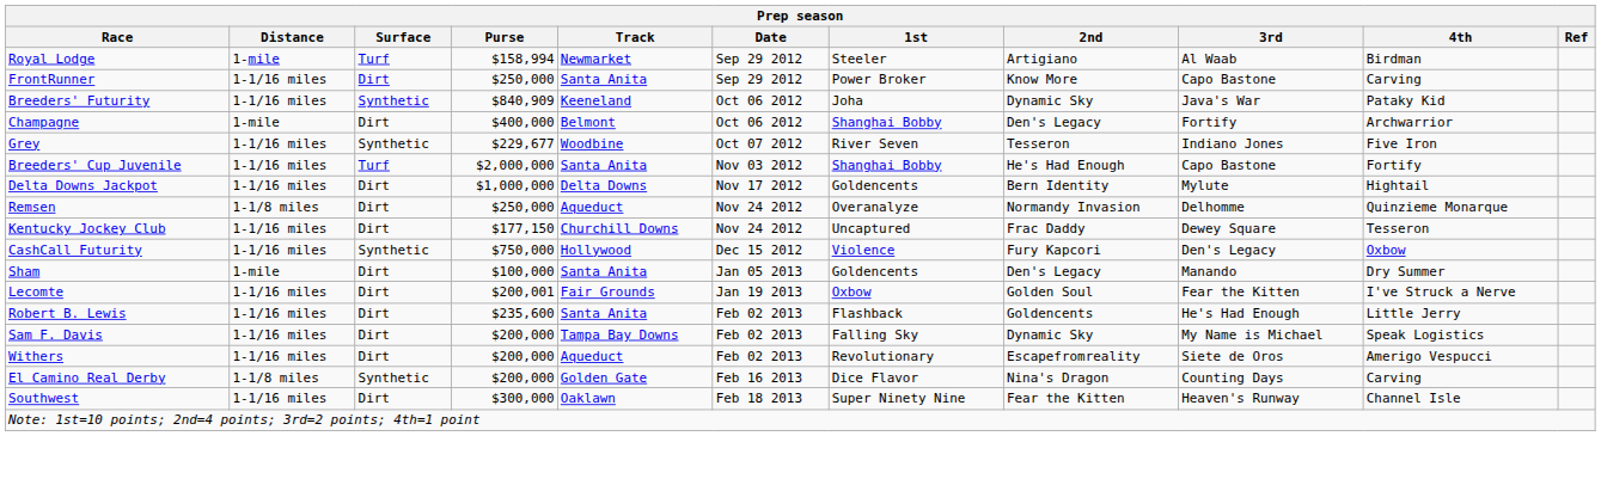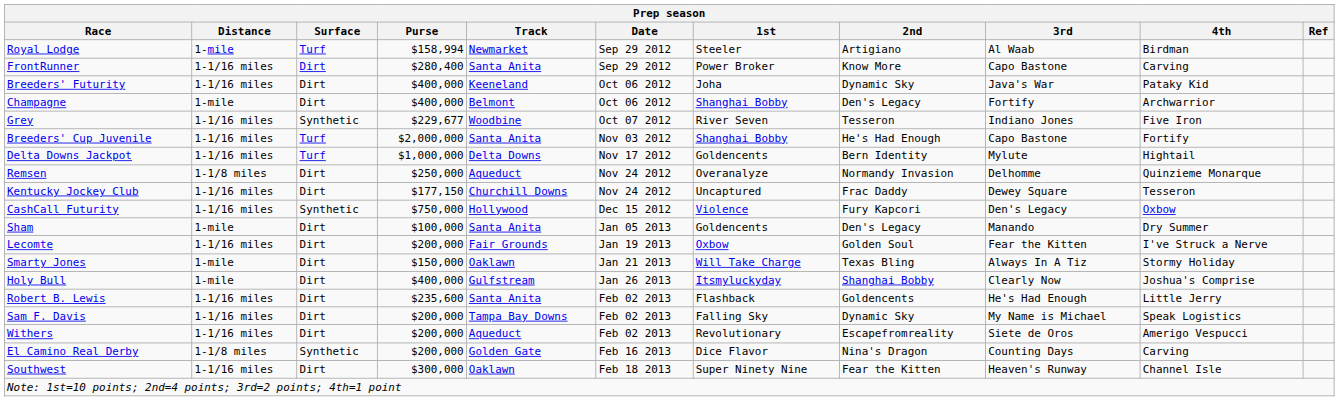FrontRunner | Purse: $250,000 -> $280,400
Breeders' Futurity | Surface: Synthetic -> Dirt
Breeders' Futurity | Purse: $840,909 -> $400,000
Delta Downs Jackpot | Surface: Dirt -> Turf
Lecomte | Purse: $200,001 -> $200,000
+ row: Smarty Jones | 1-mile | Dirt | $150,000 | Oaklawn | Jan 21 2013 | Will Take Charge | Texas Bling | Always In A Tiz | Stormy Holiday
+ row: Holy Bull | 1-mile | Dirt | $400,000 | Gulfstream | Jan 26 2013 | Itsmyluckyday | Shanghai Bobby | Clearly Now | Joshua's Comprise
